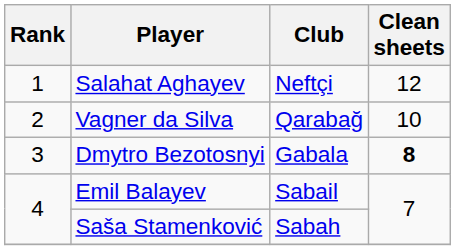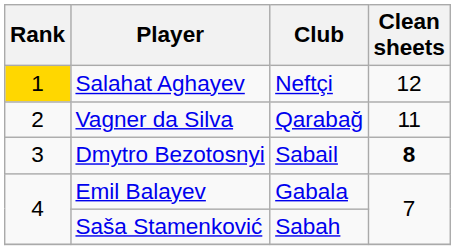Salahat Aghayev | Rank: no background -> gold background
Vagner da Silva | Clean sheets: 10 -> 11
Dmytro Bezotosnyi | Club: Gabala -> Sabail
Emil Balayev | Club: Sabail -> Gabala
